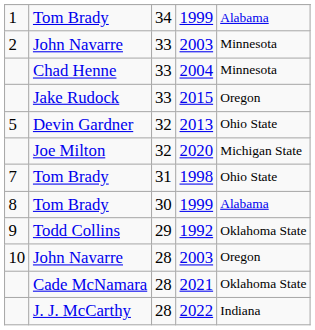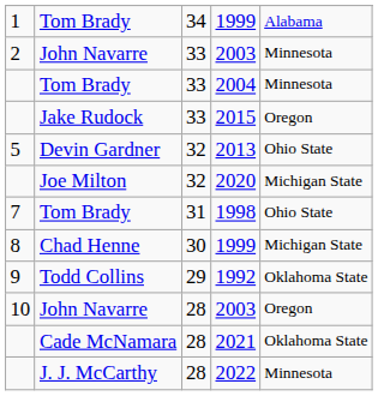2004 | column 2: Chad Henne -> Tom Brady
8 / 1999 | column 2: Tom Brady -> Chad Henne
8 / 1999 | column 5: Alabama -> Michigan State
2022 | column 5: Indiana -> Minnesota
